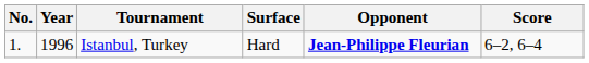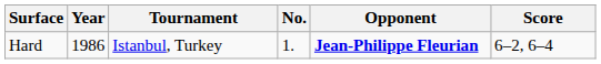columns swapped: No. <-> Surface
Istanbul, Turkey | Year: 1996 -> 1986
